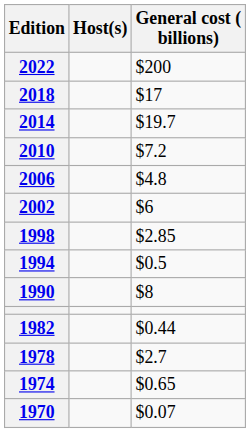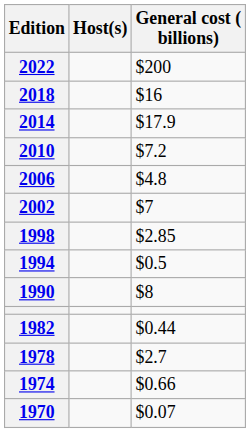2018 | General cost ( billions): $17 -> $16
2014 | General cost ( billions): $19.7 -> $17.9
2002 | General cost ( billions): $6 -> $7
1974 | General cost ( billions): $0.65 -> $0.66
